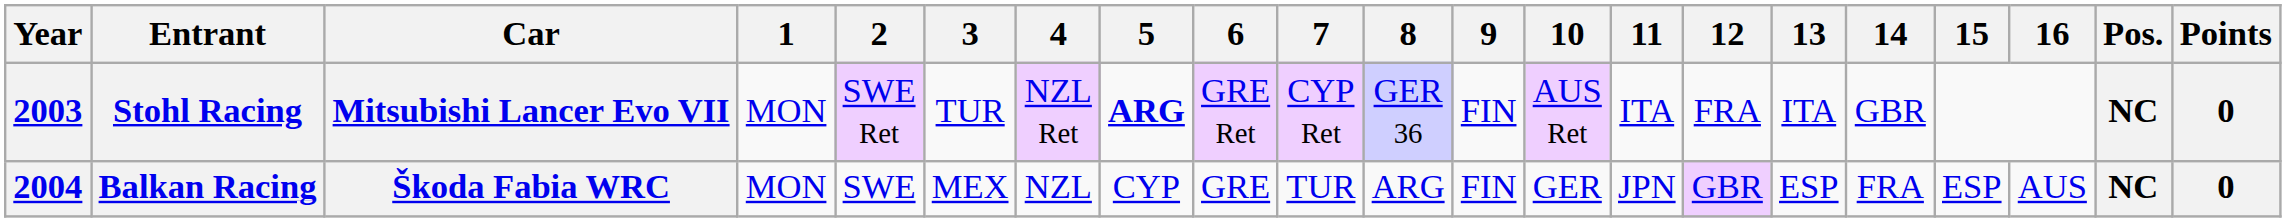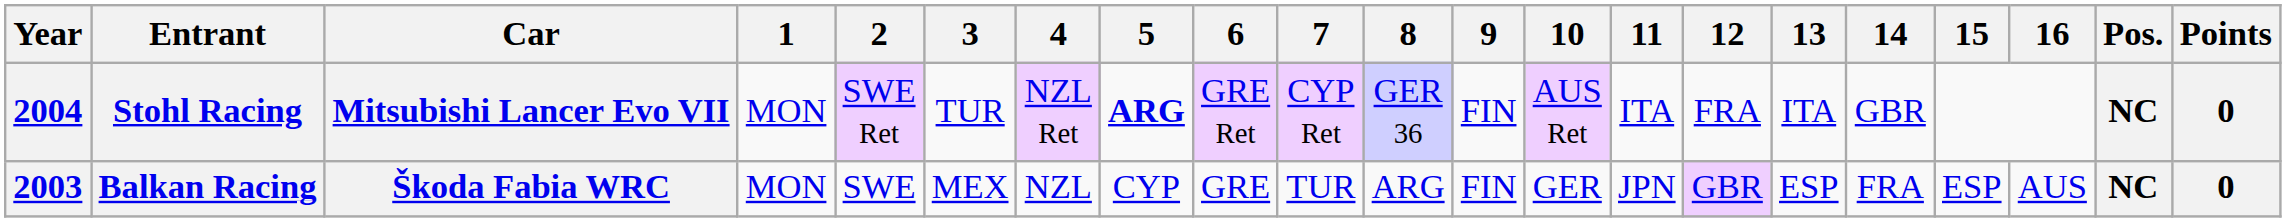Stohl Racing | Year: 2003 -> 2004
Balkan Racing | Year: 2004 -> 2003
